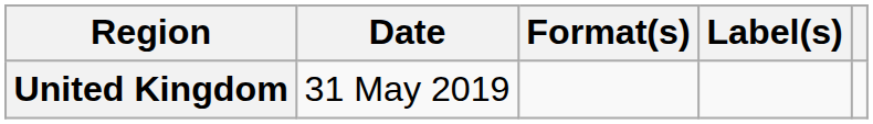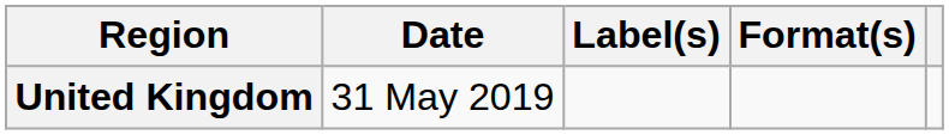columns swapped: Format(s) <-> Label(s)
